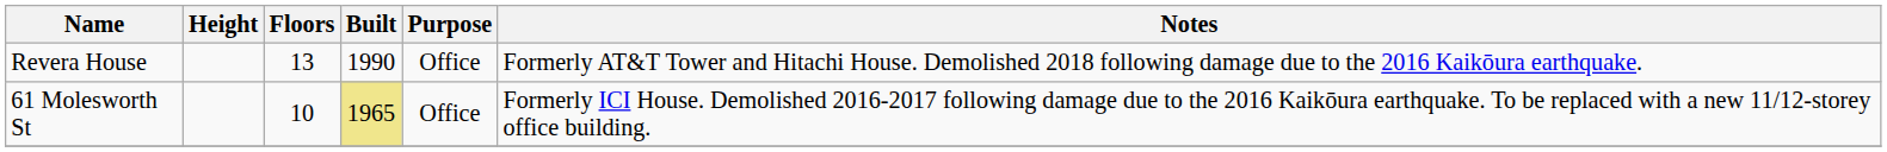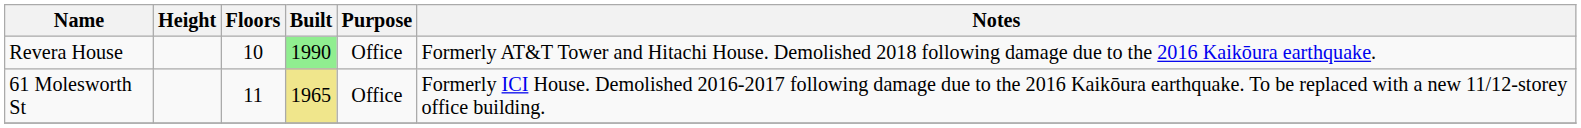Revera House | Floors: 13 -> 10
Revera House | Built: no background -> lightgreen background
61 Molesworth St | Floors: 10 -> 11
